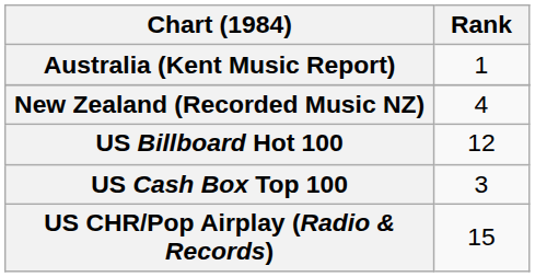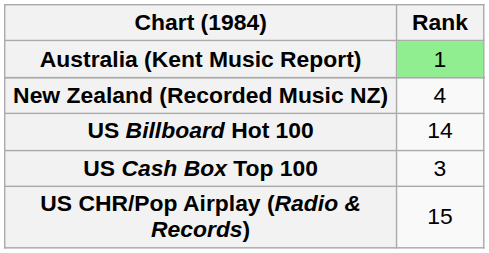Australia (Kent Music Report) | Rank: no background -> lightgreen background
US Billboard Hot 100 | Rank: 12 -> 14
